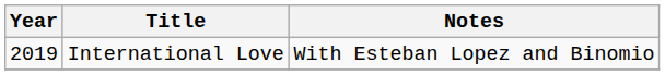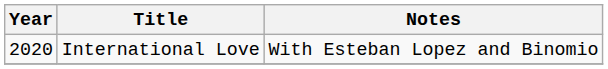International Love | Year: 2019 -> 2020
